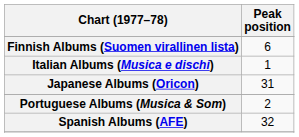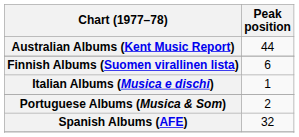+ row: Australian Albums (Kent Music Report) | 44
- row: Japanese Albums (Oricon) | 31
